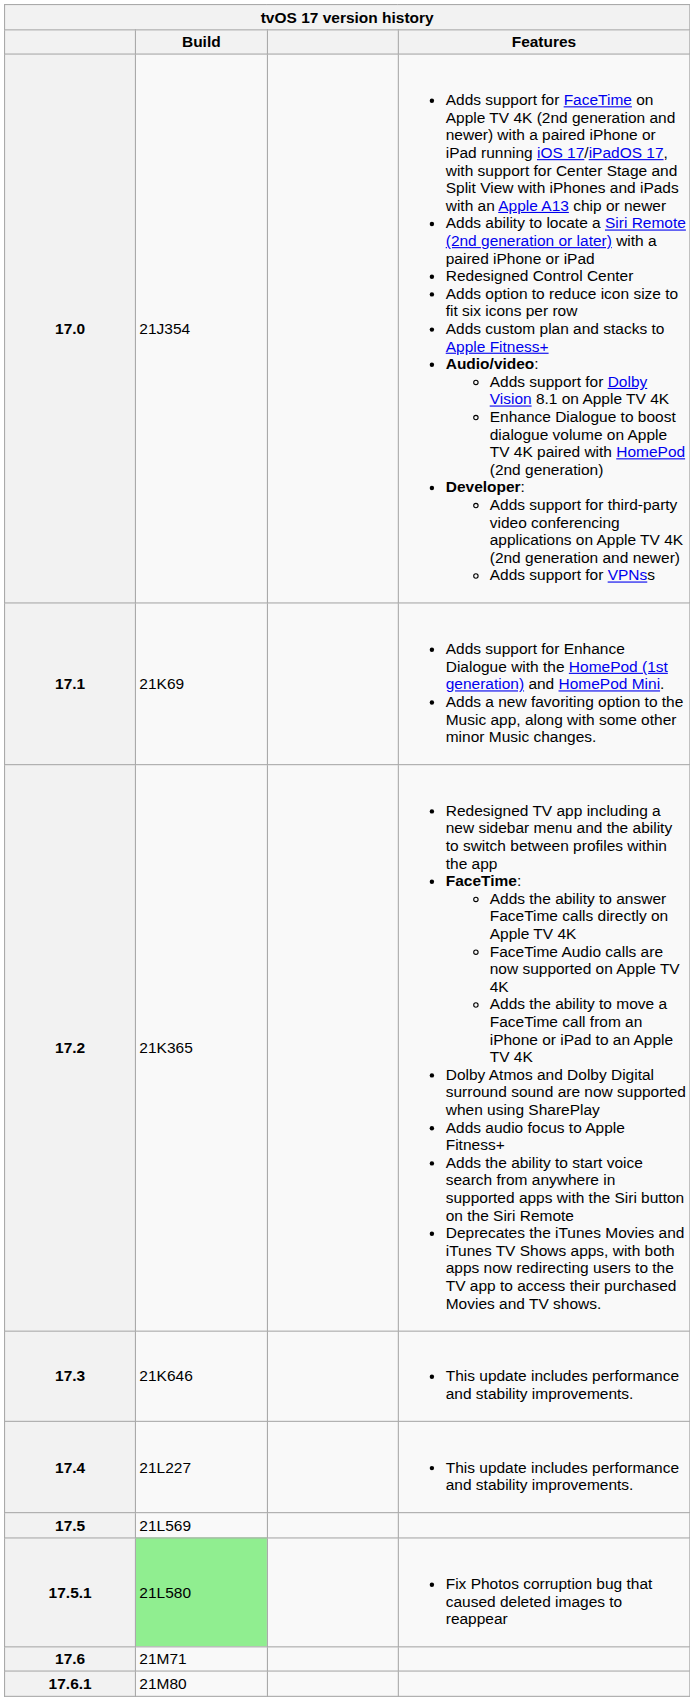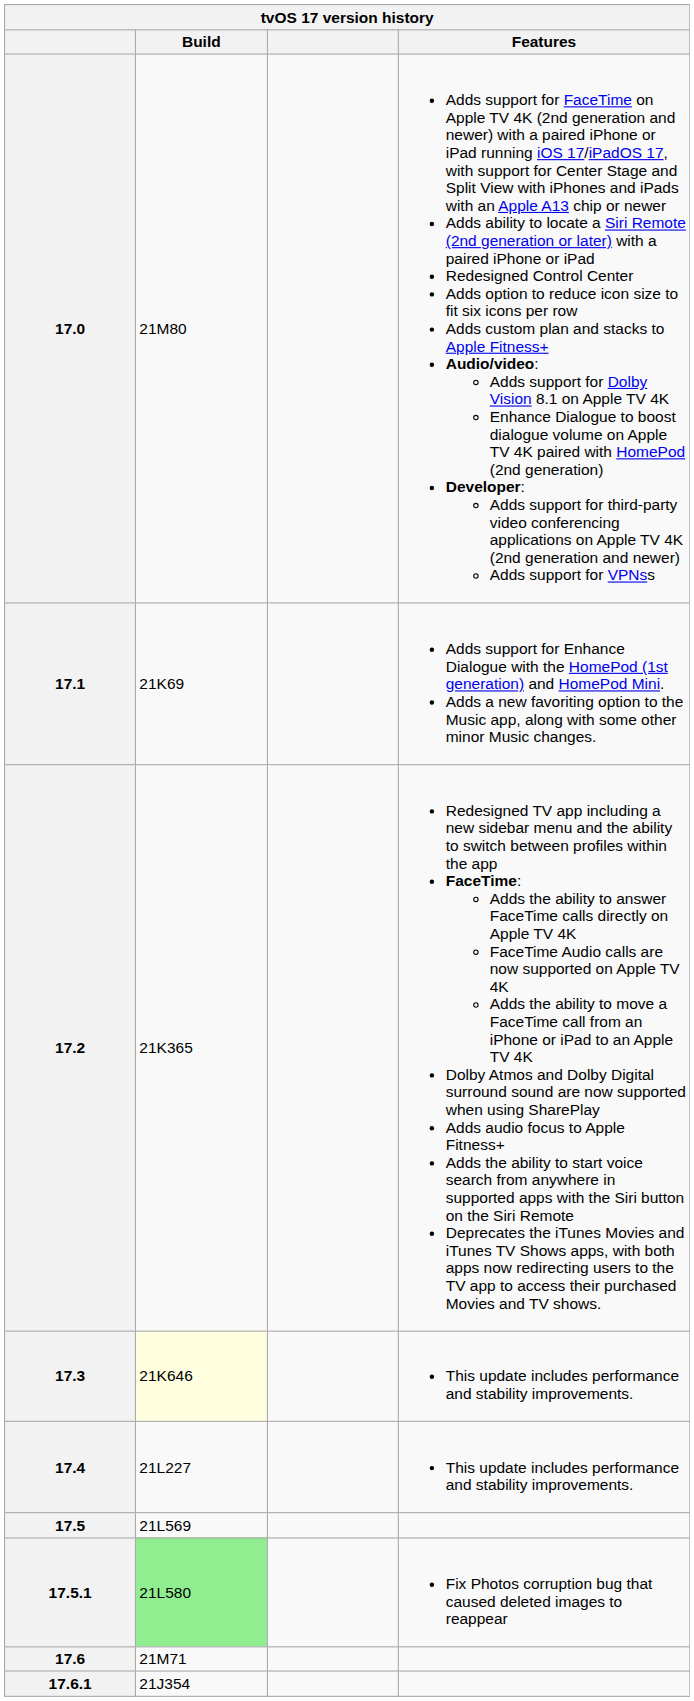17.0 | Build: 21J354 -> 21M80
17.3 | Build: no background -> lightyellow background
17.6.1 | Build: 21M80 -> 21J354
